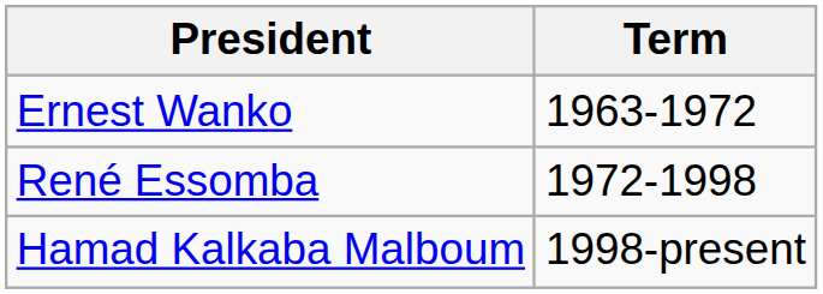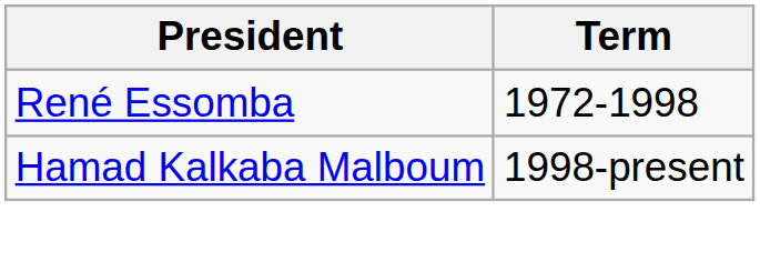- row: Ernest Wanko | 1963-1972
